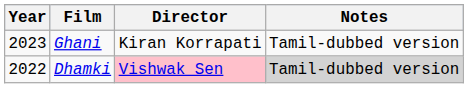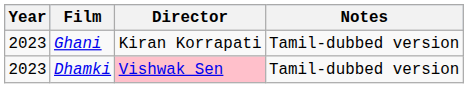Dhamki | Year: 2022 -> 2023
Dhamki | Notes: lightgrey background -> no background
